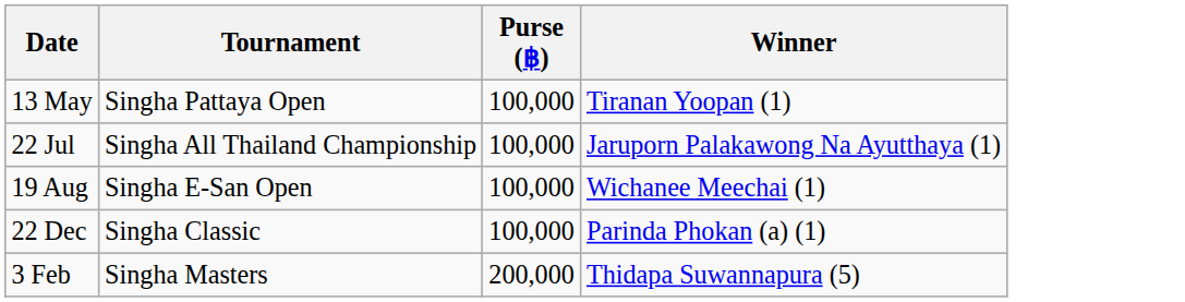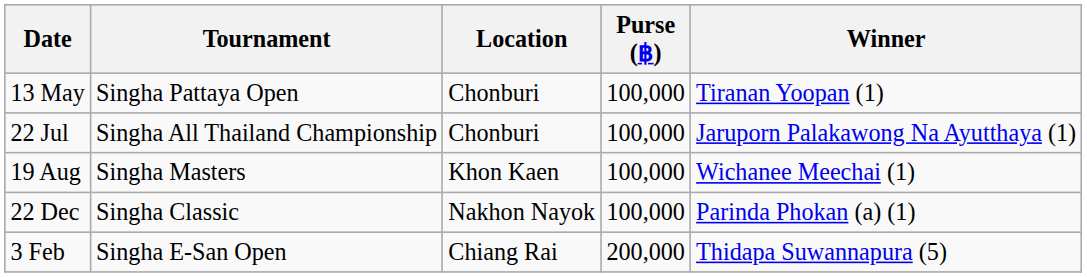+ column: Location | Chonburi | Chonburi | Khon Kaen | Nakhon Nayok | Chiang Rai
19 Aug | Tournament: Singha E-San Open -> Singha Masters
3 Feb | Tournament: Singha Masters -> Singha E-San Open
